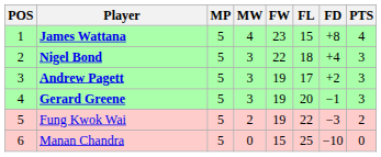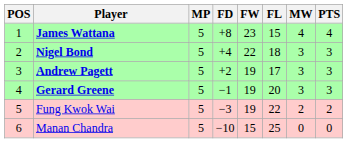columns swapped: MW <-> FD
